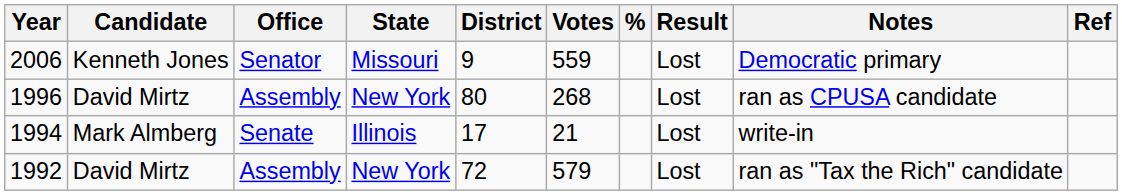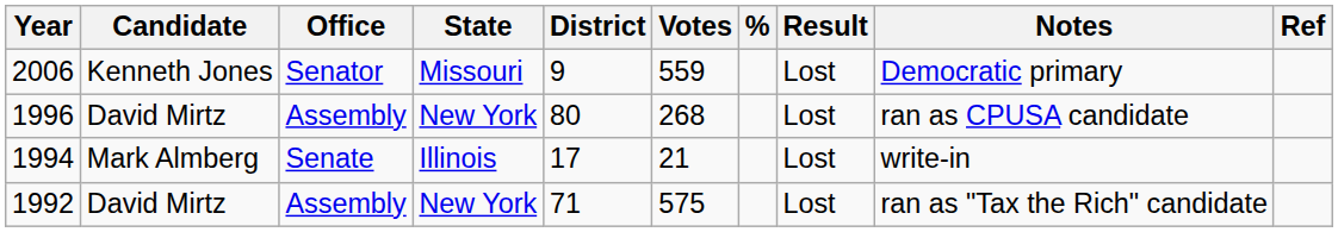1992 | District: 72 -> 71
1992 | Votes: 579 -> 575
